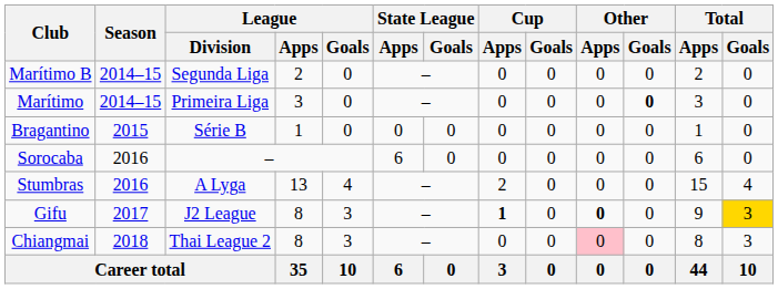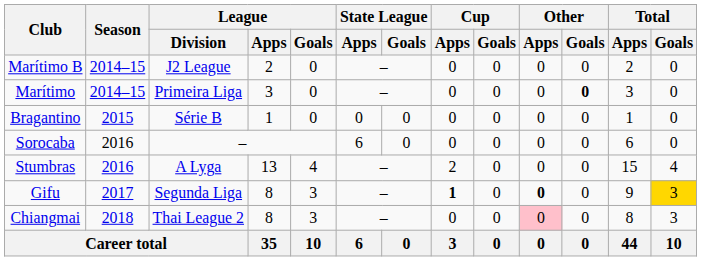Marítimo B | League / Division: Segunda Liga -> J2 League
Gifu | League / Division: J2 League -> Segunda Liga
